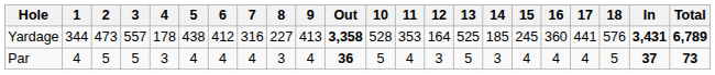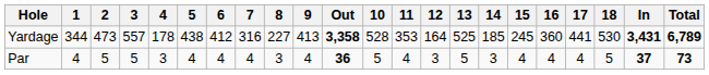Yardage | 18: 576 -> 530
